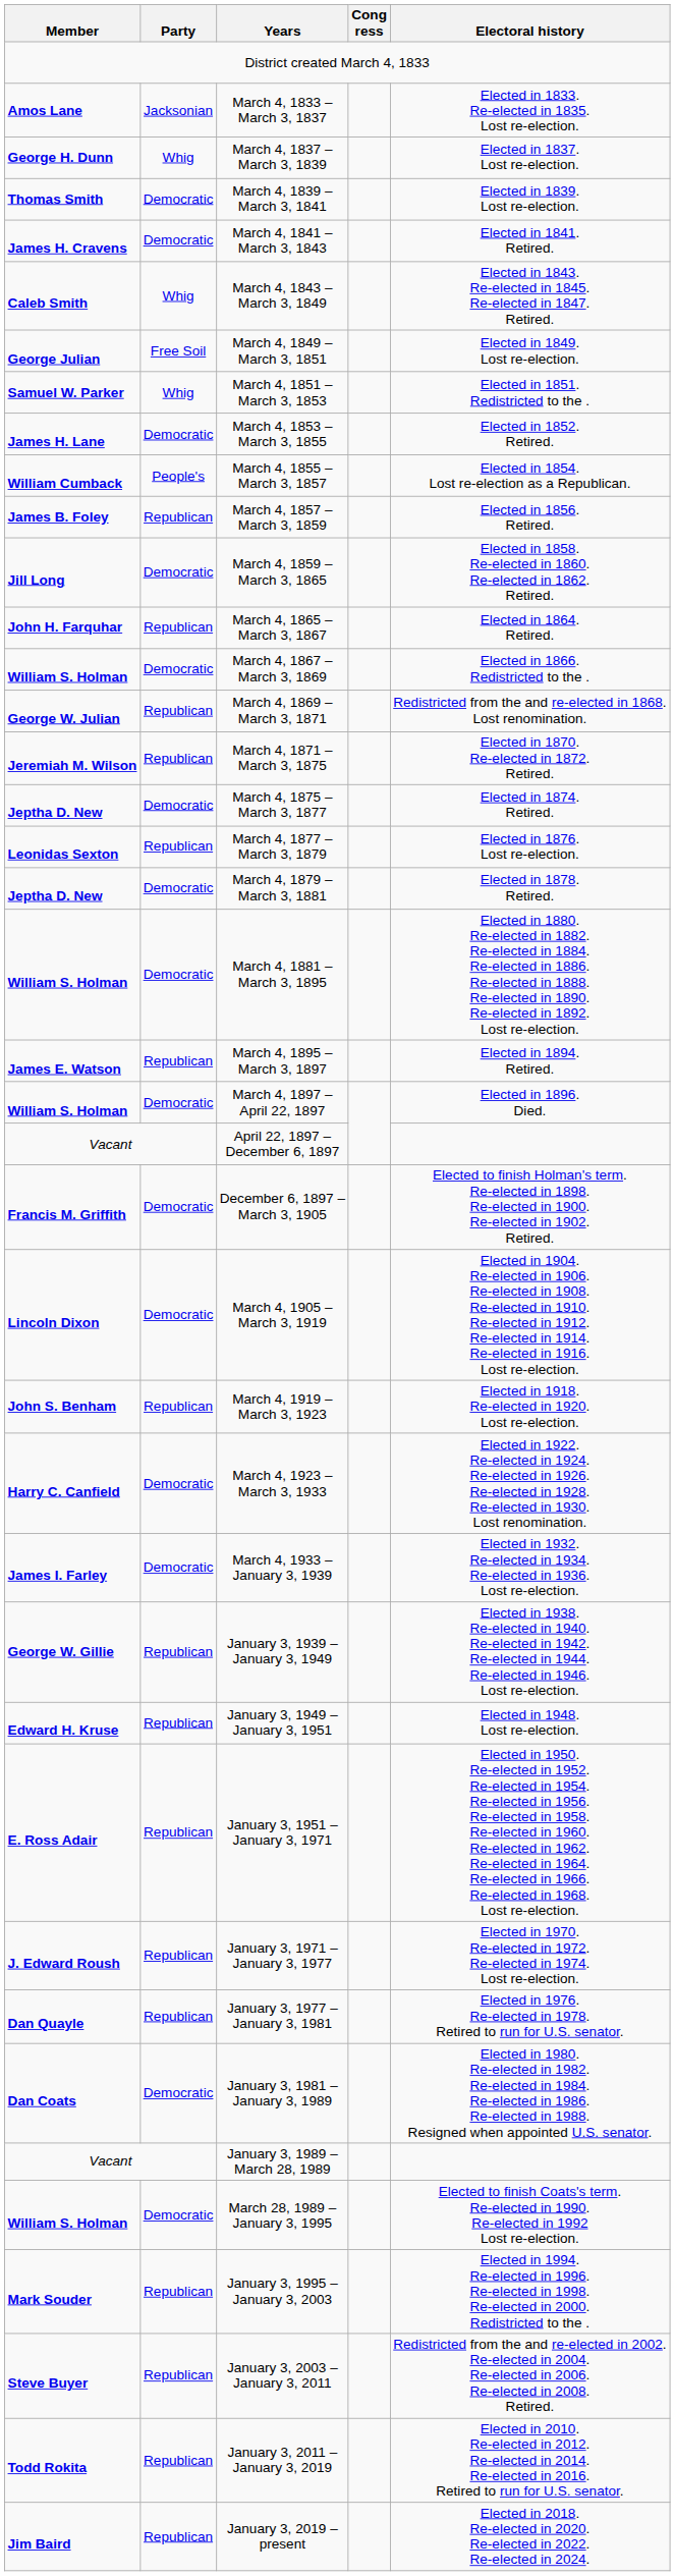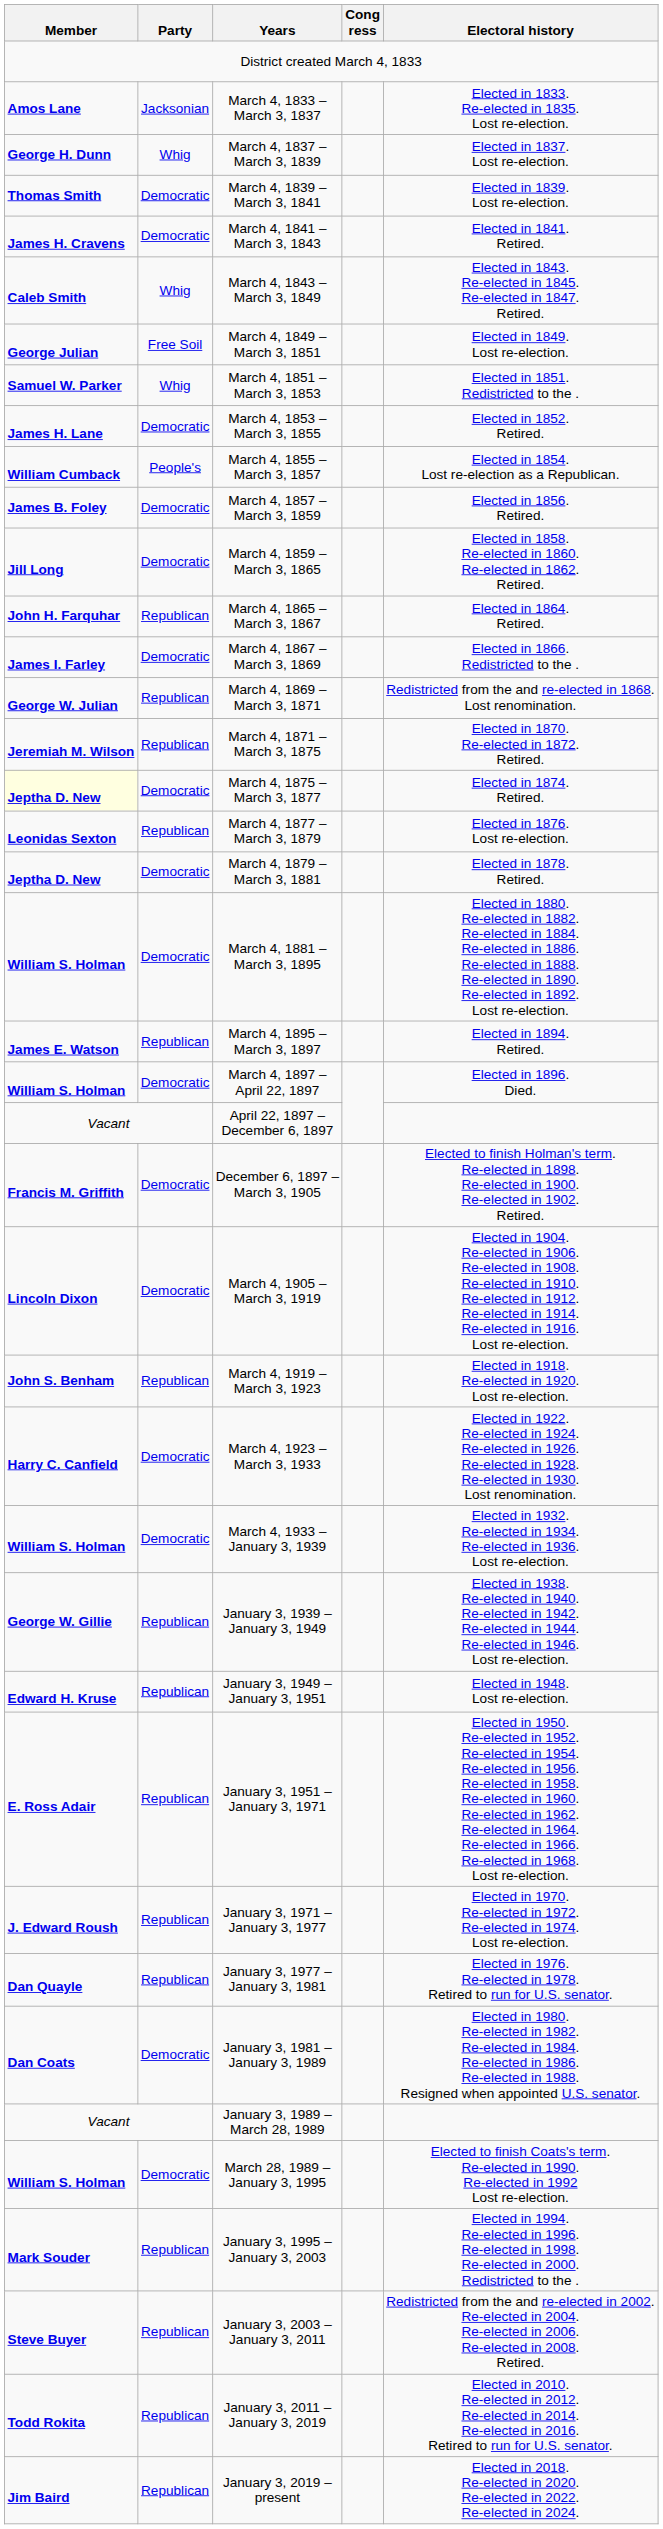March 4, 1857 – March 3, 1859 | Party: Republican -> Democratic
March 4, 1867 – March 3, 1869 | Member: William S. Holman -> James I. Farley
March 4, 1875 – March 3, 1877 | Member: no background -> lightyellow background
March 4, 1933 – January 3, 1939 | Member: James I. Farley -> William S. Holman
